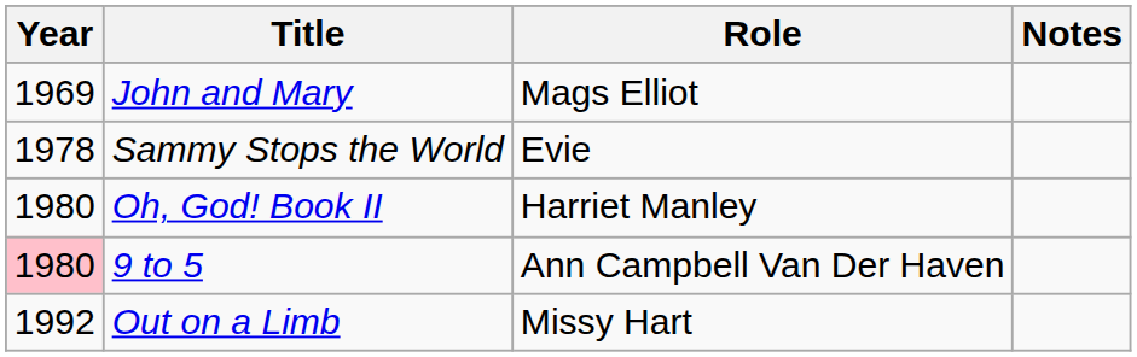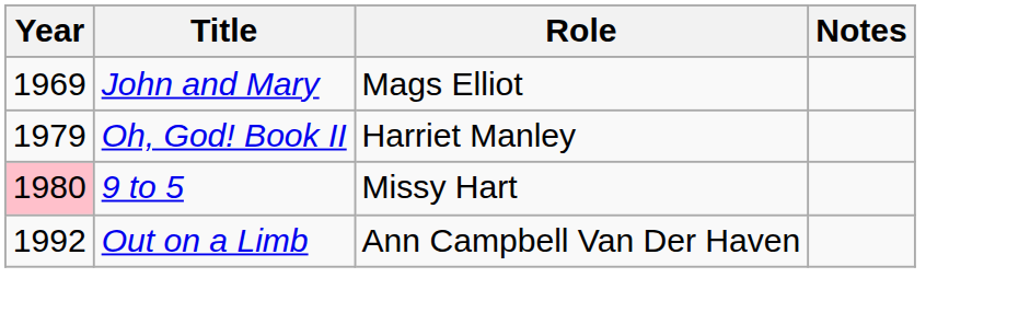- row: 1978 | Sammy Stops the World | Evie
Oh, God! Book II | Year: 1980 -> 1979
9 to 5 | Role: Ann Campbell Van Der Haven -> Missy Hart
Out on a Limb | Role: Missy Hart -> Ann Campbell Van Der Haven
